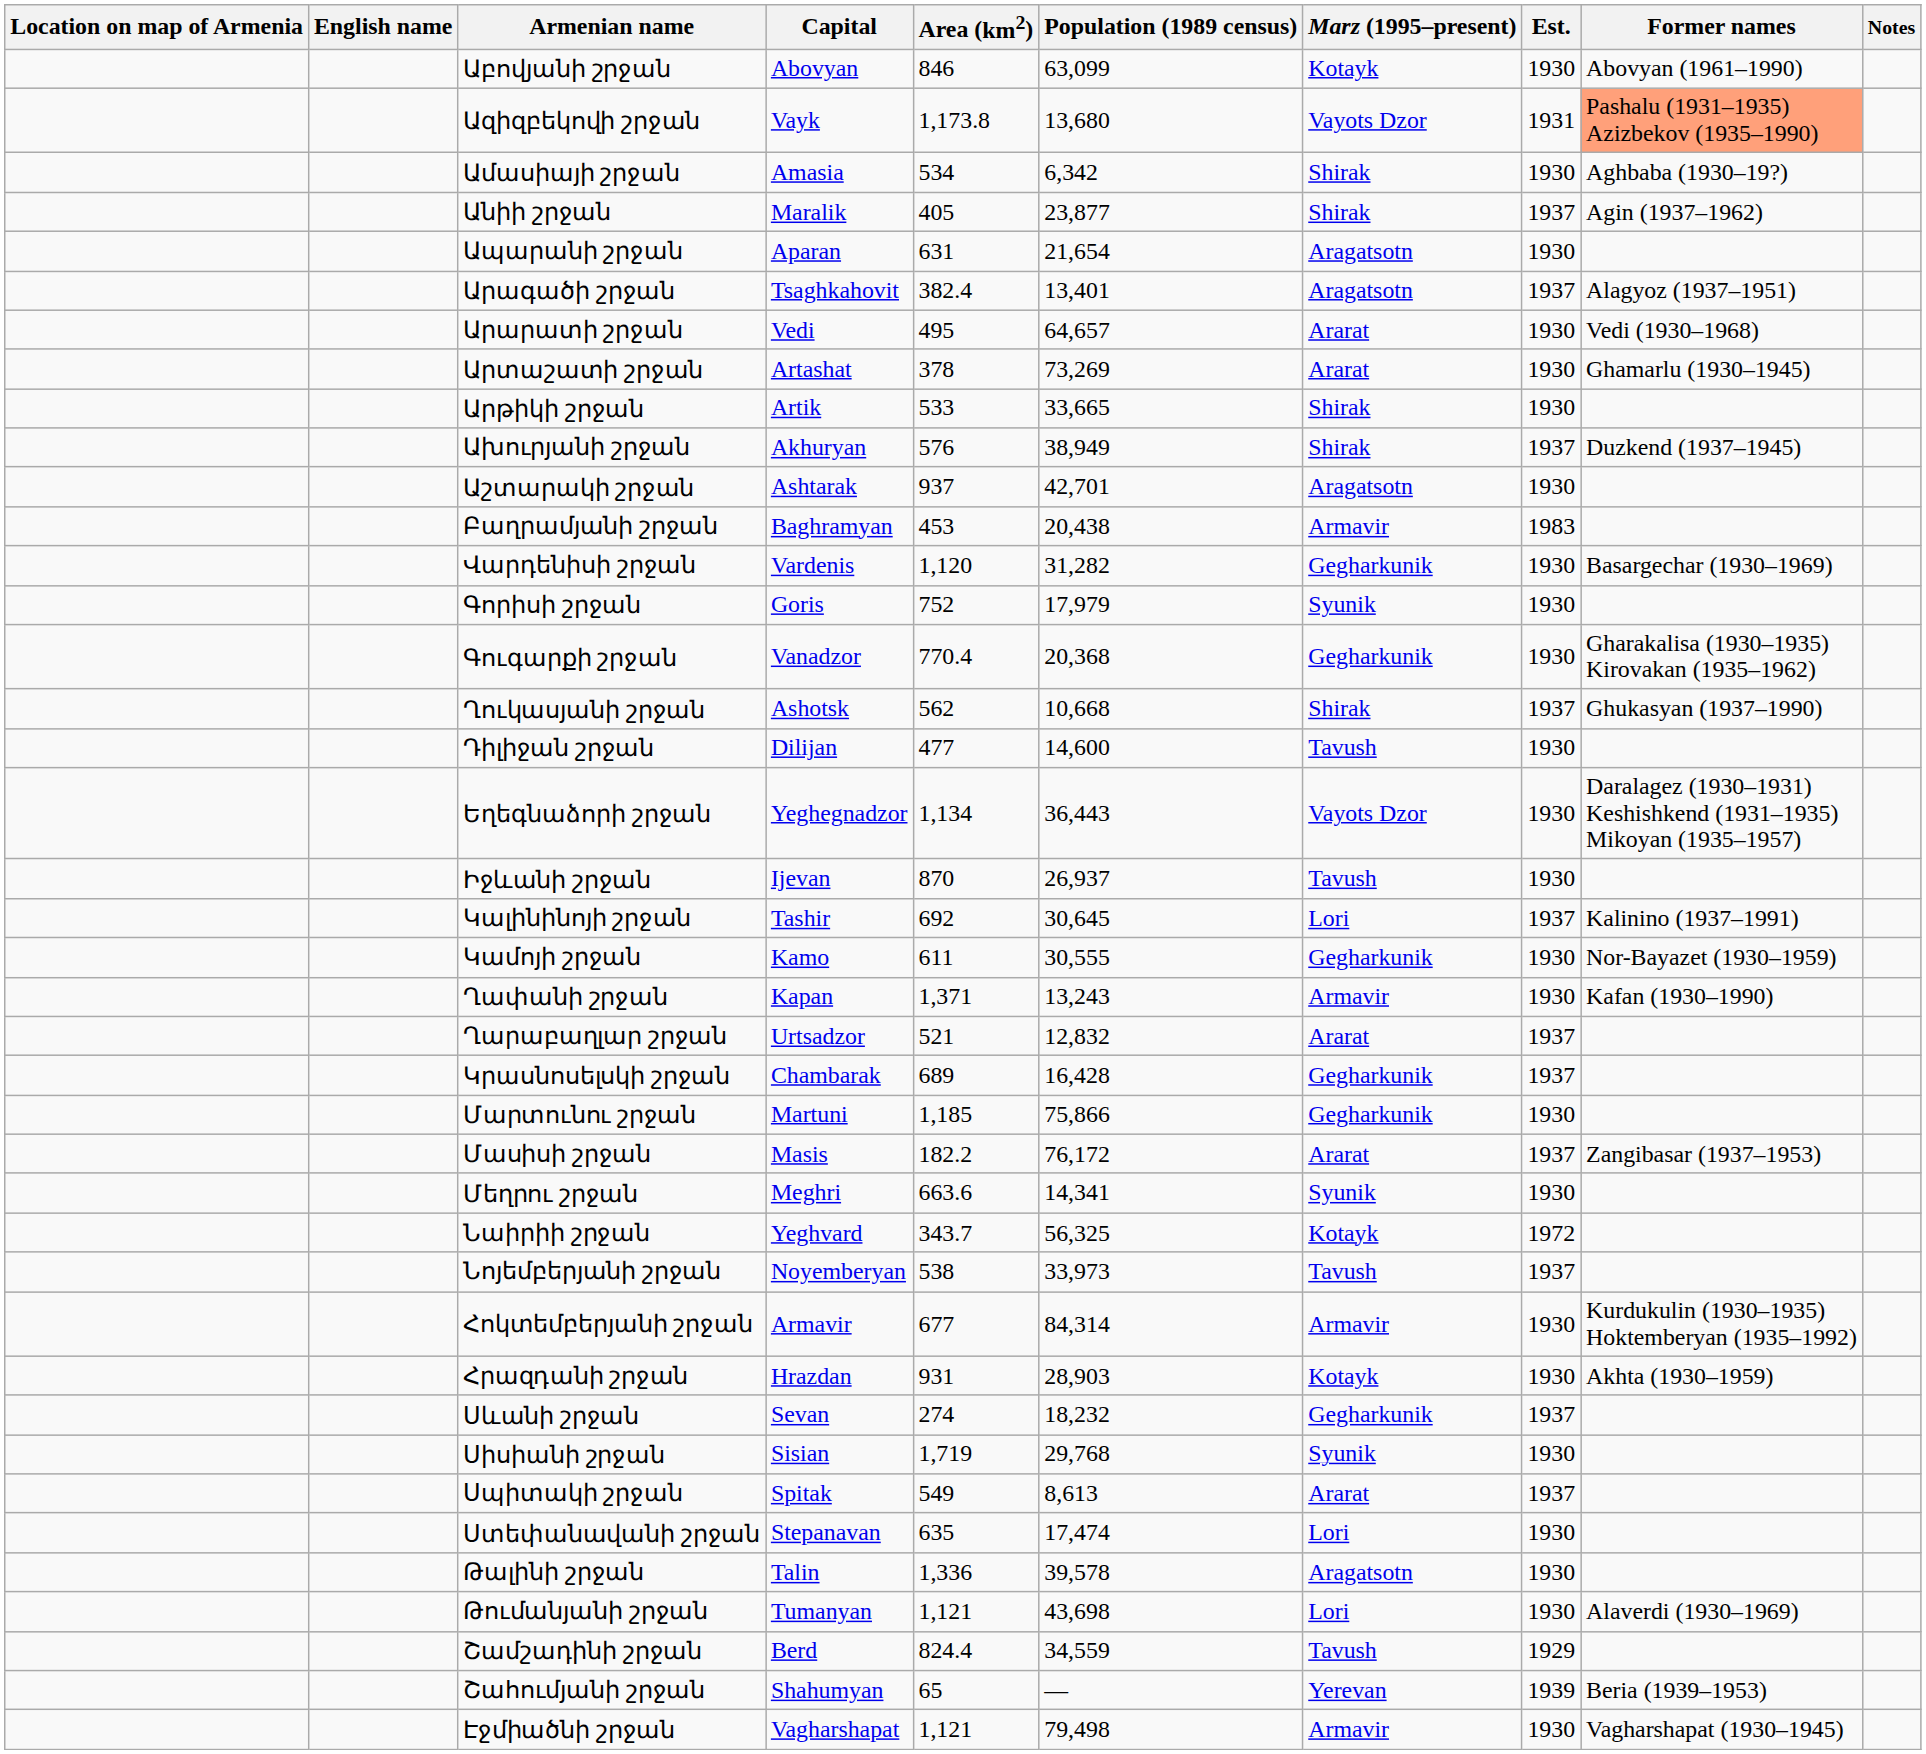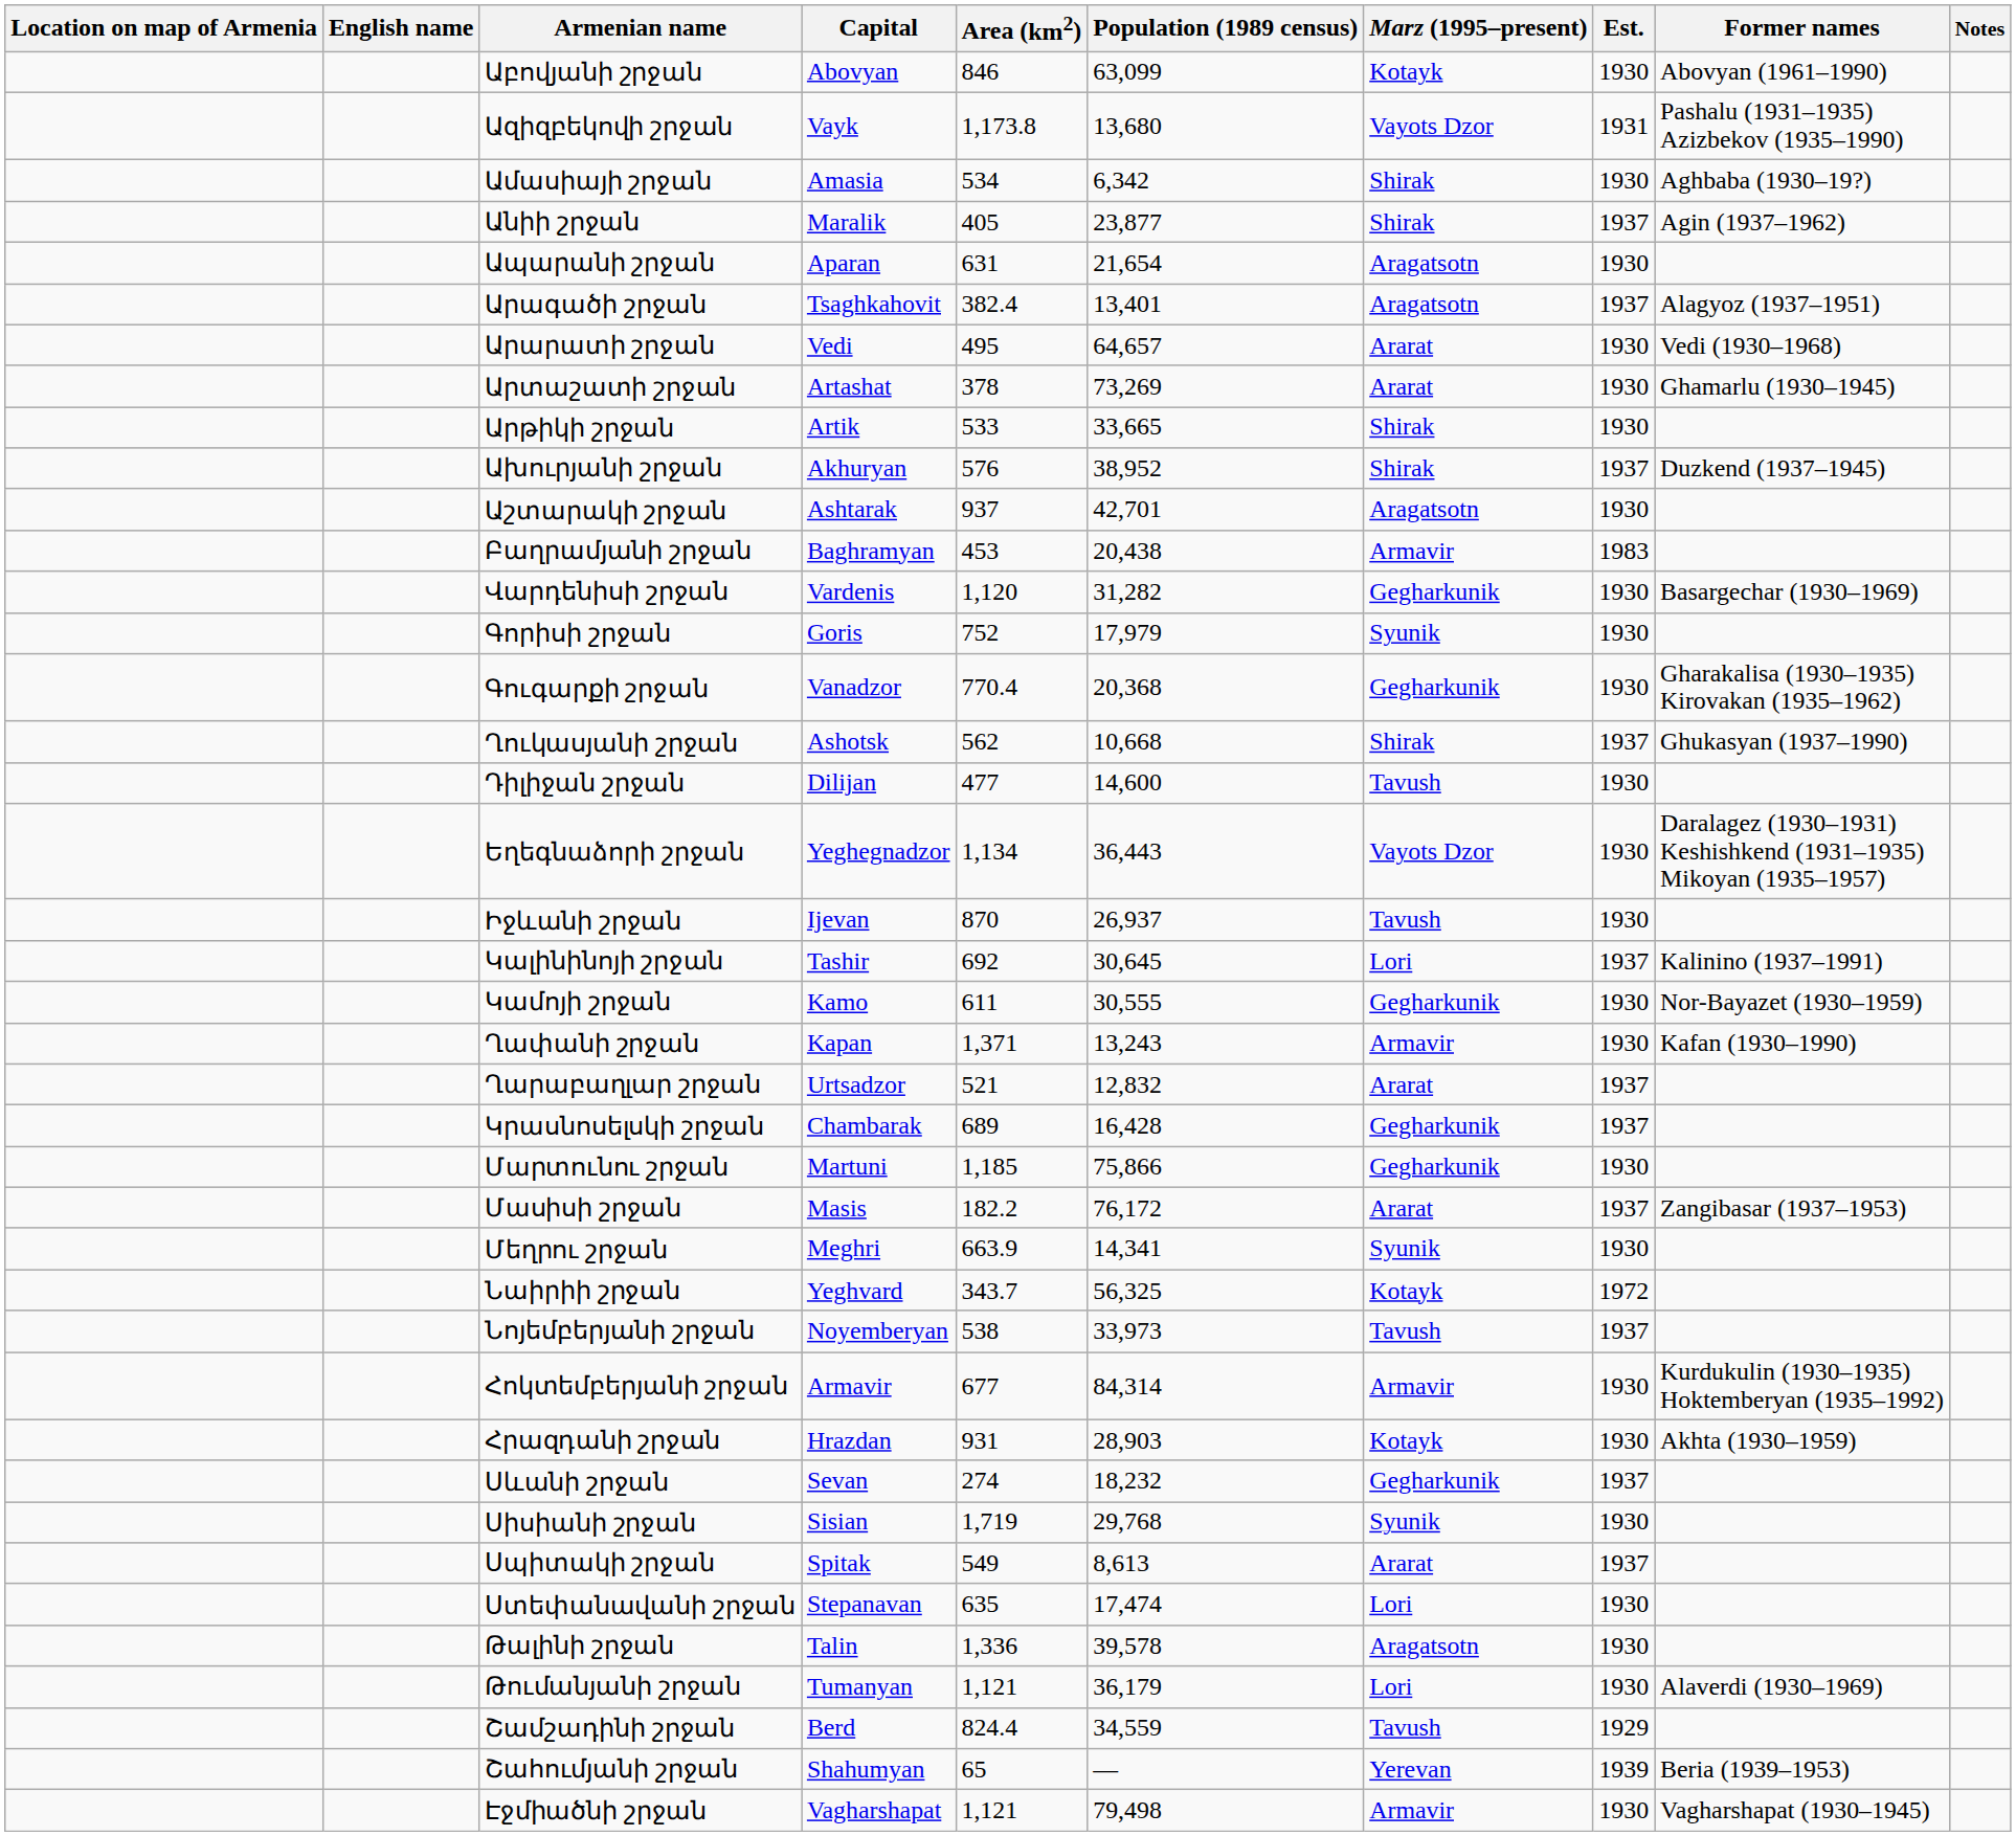Ազիզբեկովի շրջան | Former names: lightsalmon background -> no background
Ախուրյանի շրջան | Population (1989 census): 38,949 -> 38,952
Մեղրու շրջան | Area (km2): 663.6 -> 663.9
Թումանյանի շրջան | Population (1989 census): 43,698 -> 36,179
